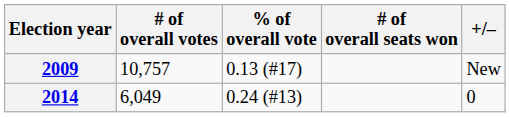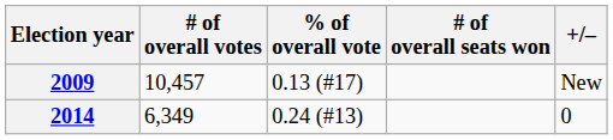2009 | # of overall votes: 10,757 -> 10,457
2014 | # of overall votes: 6,049 -> 6,349
